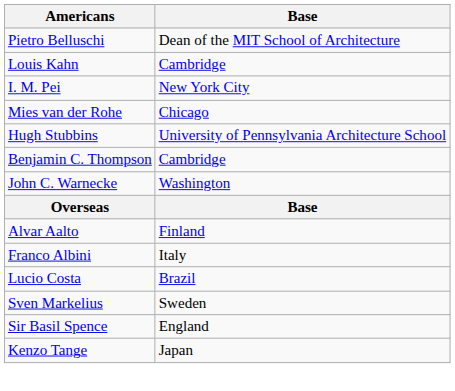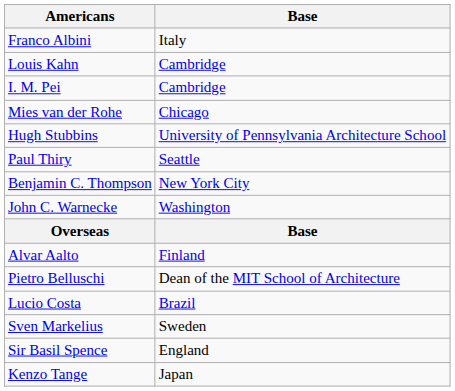rows swapped: Pietro Belluschi <-> Franco Albini
I. M. Pei | Base: New York City -> Cambridge
+ row: Paul Thiry | Seattle
Benjamin C. Thompson | Base: Cambridge -> New York City
